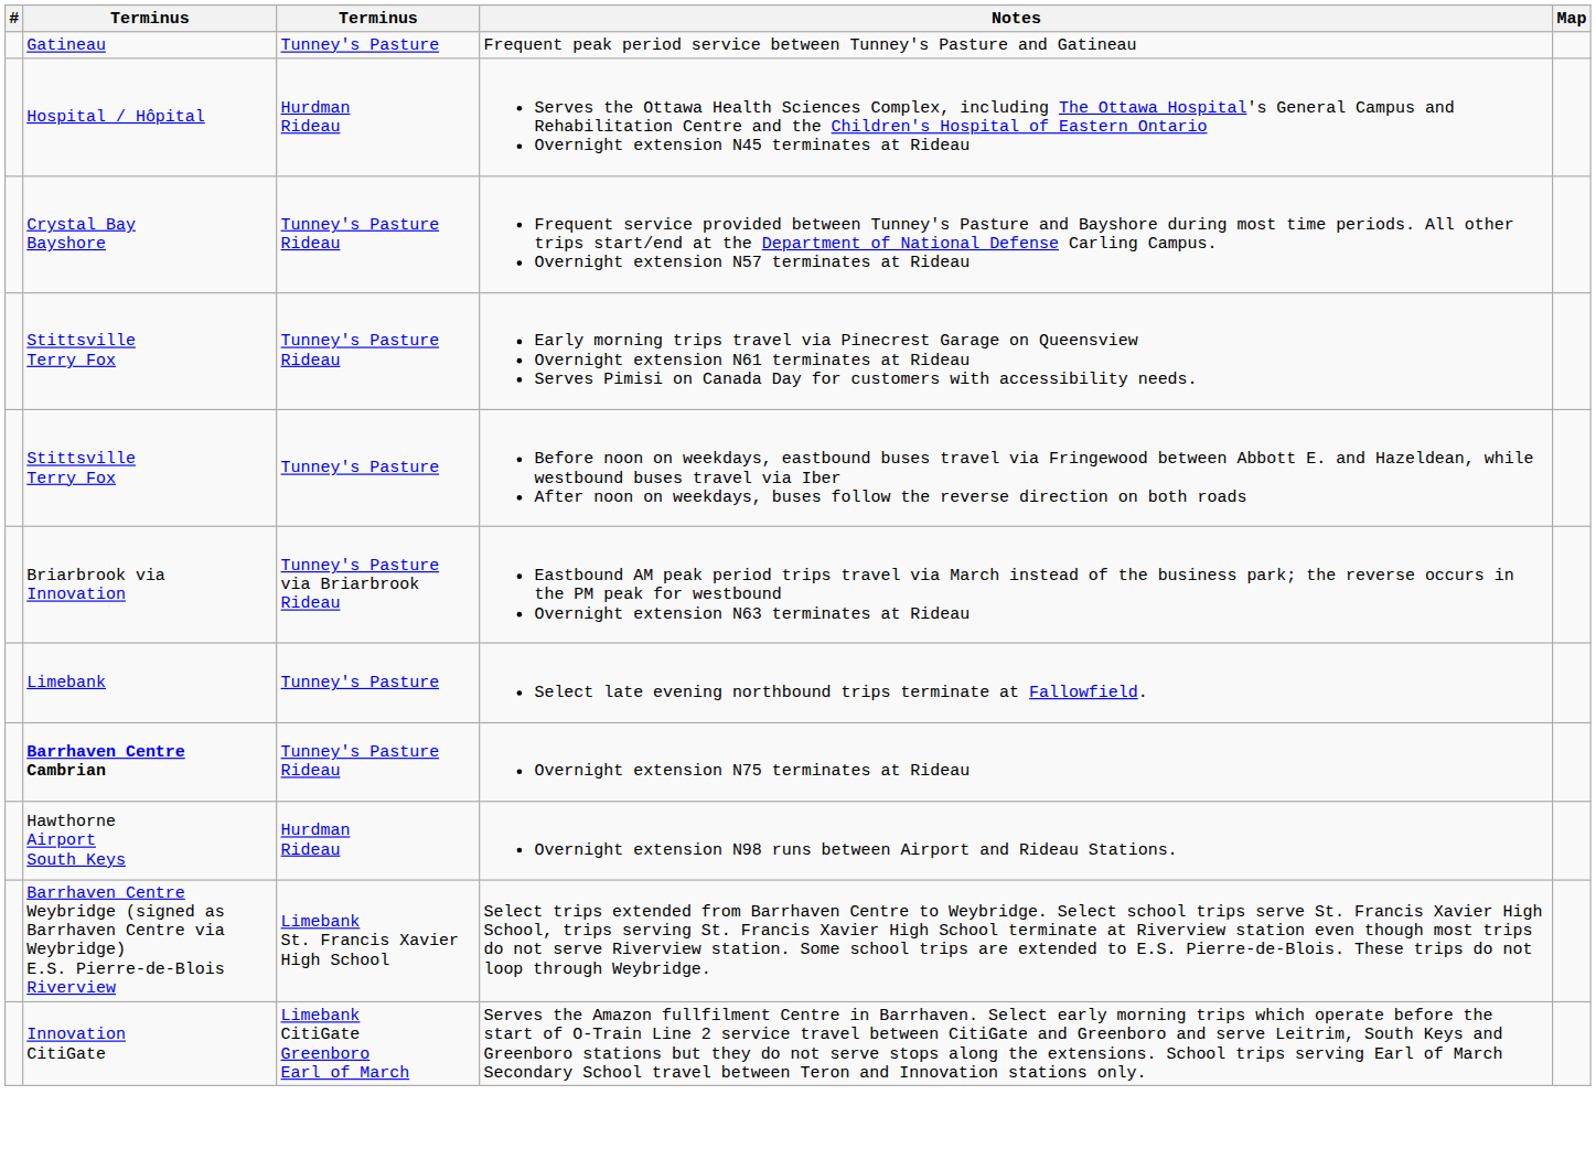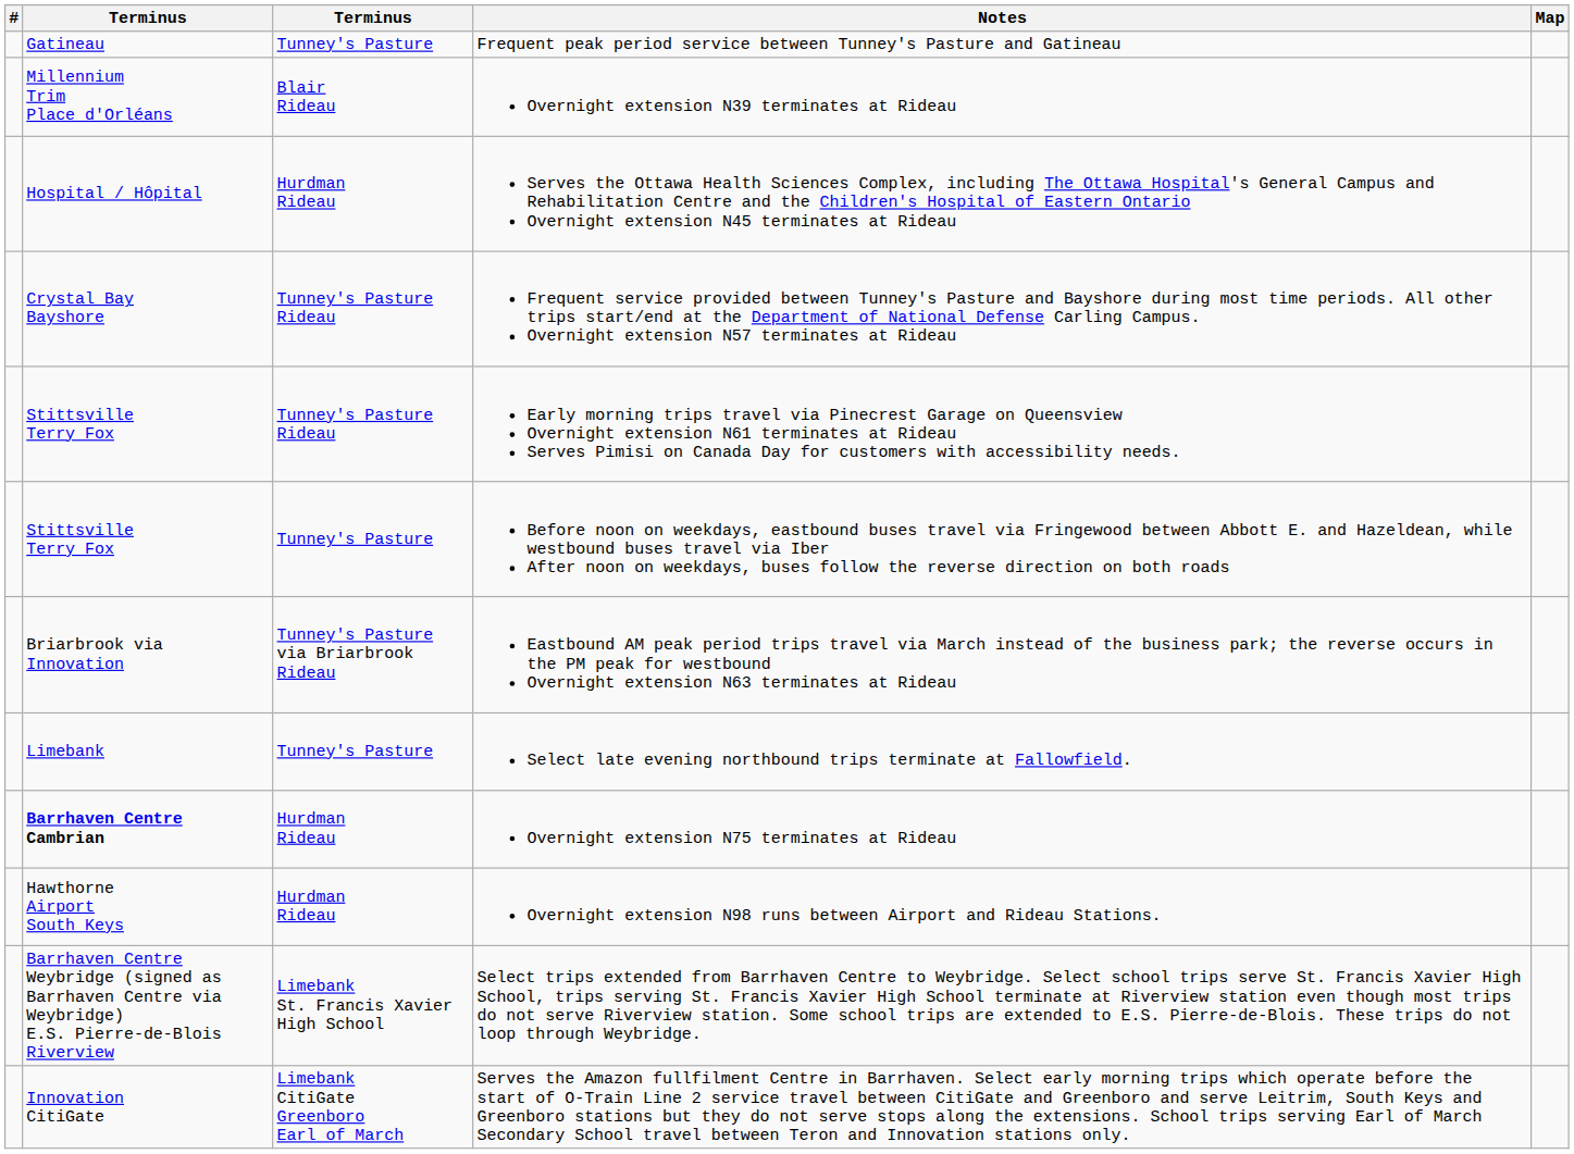+ row: Millennium Trim Place d'Orléans | Blair Rideau | Overnight extension N39 terminates at Rideau
Overnight extension N75 terminates at Rideau | column 3: Tunney's Pasture Rideau -> Hurdman Rideau
